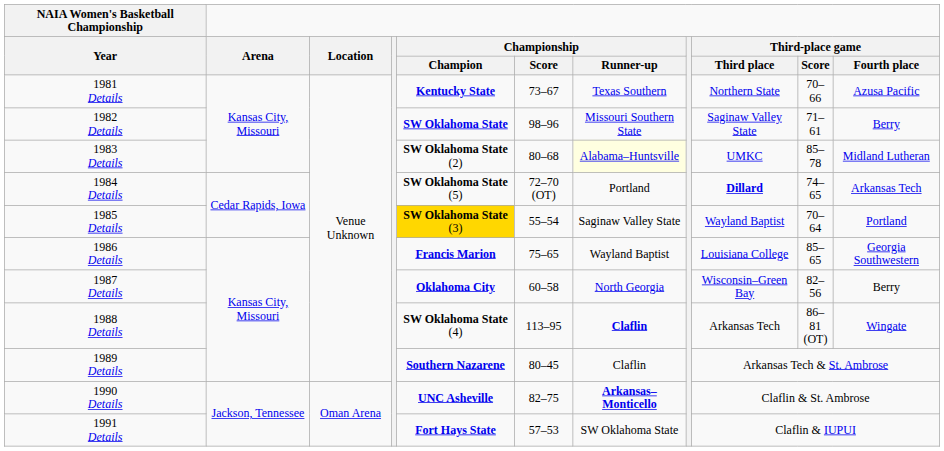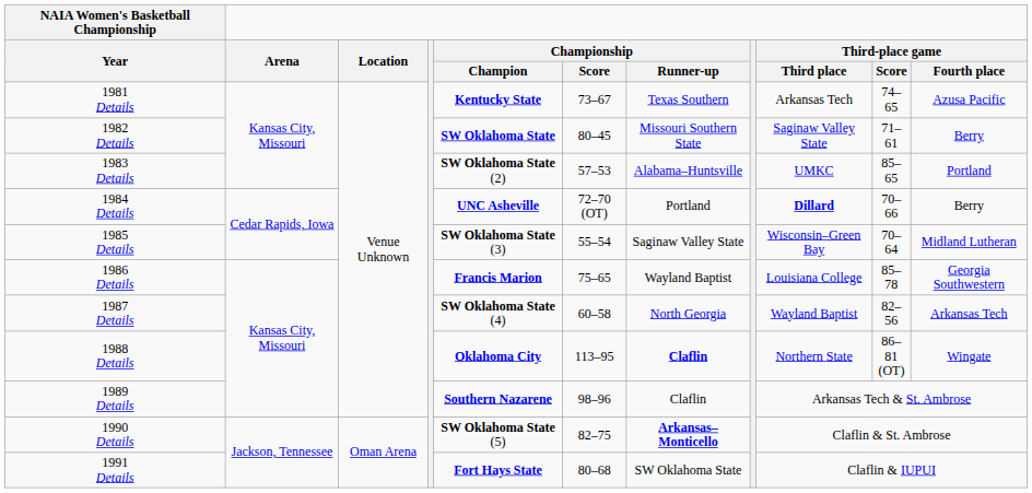1981 Details | Third-place game / Third place: Northern State -> Arkansas Tech
1981 Details | Third-place game / Score: 70–66 -> 74–65
1982 Details | Championship / Score: 98–96 -> 80–45
1983 Details | Championship / Score: 80–68 -> 57–53
1983 Details | Championship / Runner-up: lightyellow background -> no background
1983 Details | Third-place game / Score: 85–78 -> 85–65
1983 Details | Third-place game / Fourth place: Midland Lutheran -> Portland
1984 Details | Championship / Champion: SW Oklahoma State (5) -> UNC Asheville
1984 Details | Third-place game / Score: 74–65 -> 70–66
1984 Details | Third-place game / Fourth place: Arkansas Tech -> Berry
1985 Details | Championship / Champion: gold background -> no background
1985 Details | Third-place game / Third place: Wayland Baptist -> Wisconsin–Green Bay
1985 Details | Third-place game / Fourth place: Portland -> Midland Lutheran
1986 Details | Third-place game / Score: 85–65 -> 85–78
1987 Details | Championship / Champion: Oklahoma City -> SW Oklahoma State (4)
1987 Details | Third-place game / Third place: Wisconsin–Green Bay -> Wayland Baptist
1987 Details | Third-place game / Fourth place: Berry -> Arkansas Tech
1988 Details | Championship / Champion: SW Oklahoma State (4) -> Oklahoma City
1988 Details | Third-place game / Third place: Arkansas Tech -> Northern State
1989 Details | Championship / Score: 80–45 -> 98–96
1990 Details | Championship / Champion: UNC Asheville -> SW Oklahoma State (5)
1991 Details | Championship / Score: 57–53 -> 80–68
